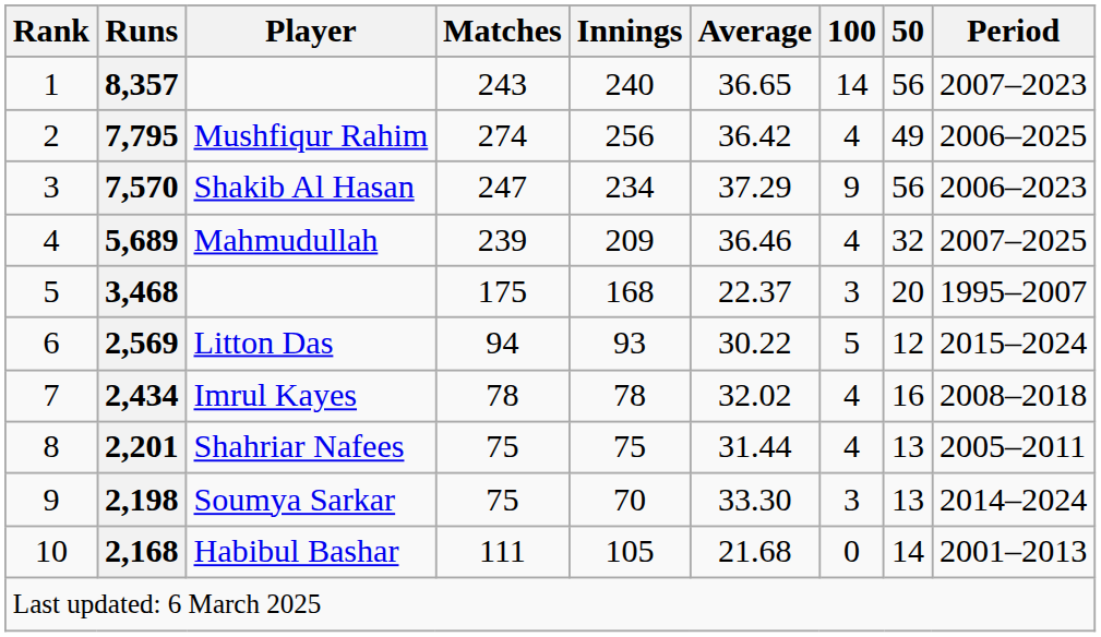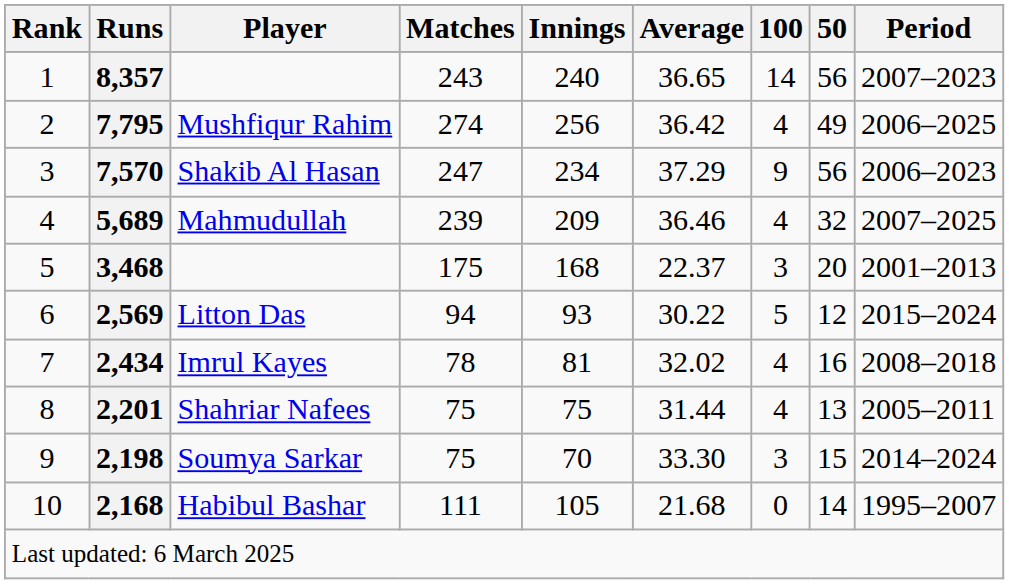3,468 | Period: 1995–2007 -> 2001–2013
2,434 | Innings: 78 -> 81
2,198 | 50: 13 -> 15
2,168 | Period: 2001–2013 -> 1995–2007
